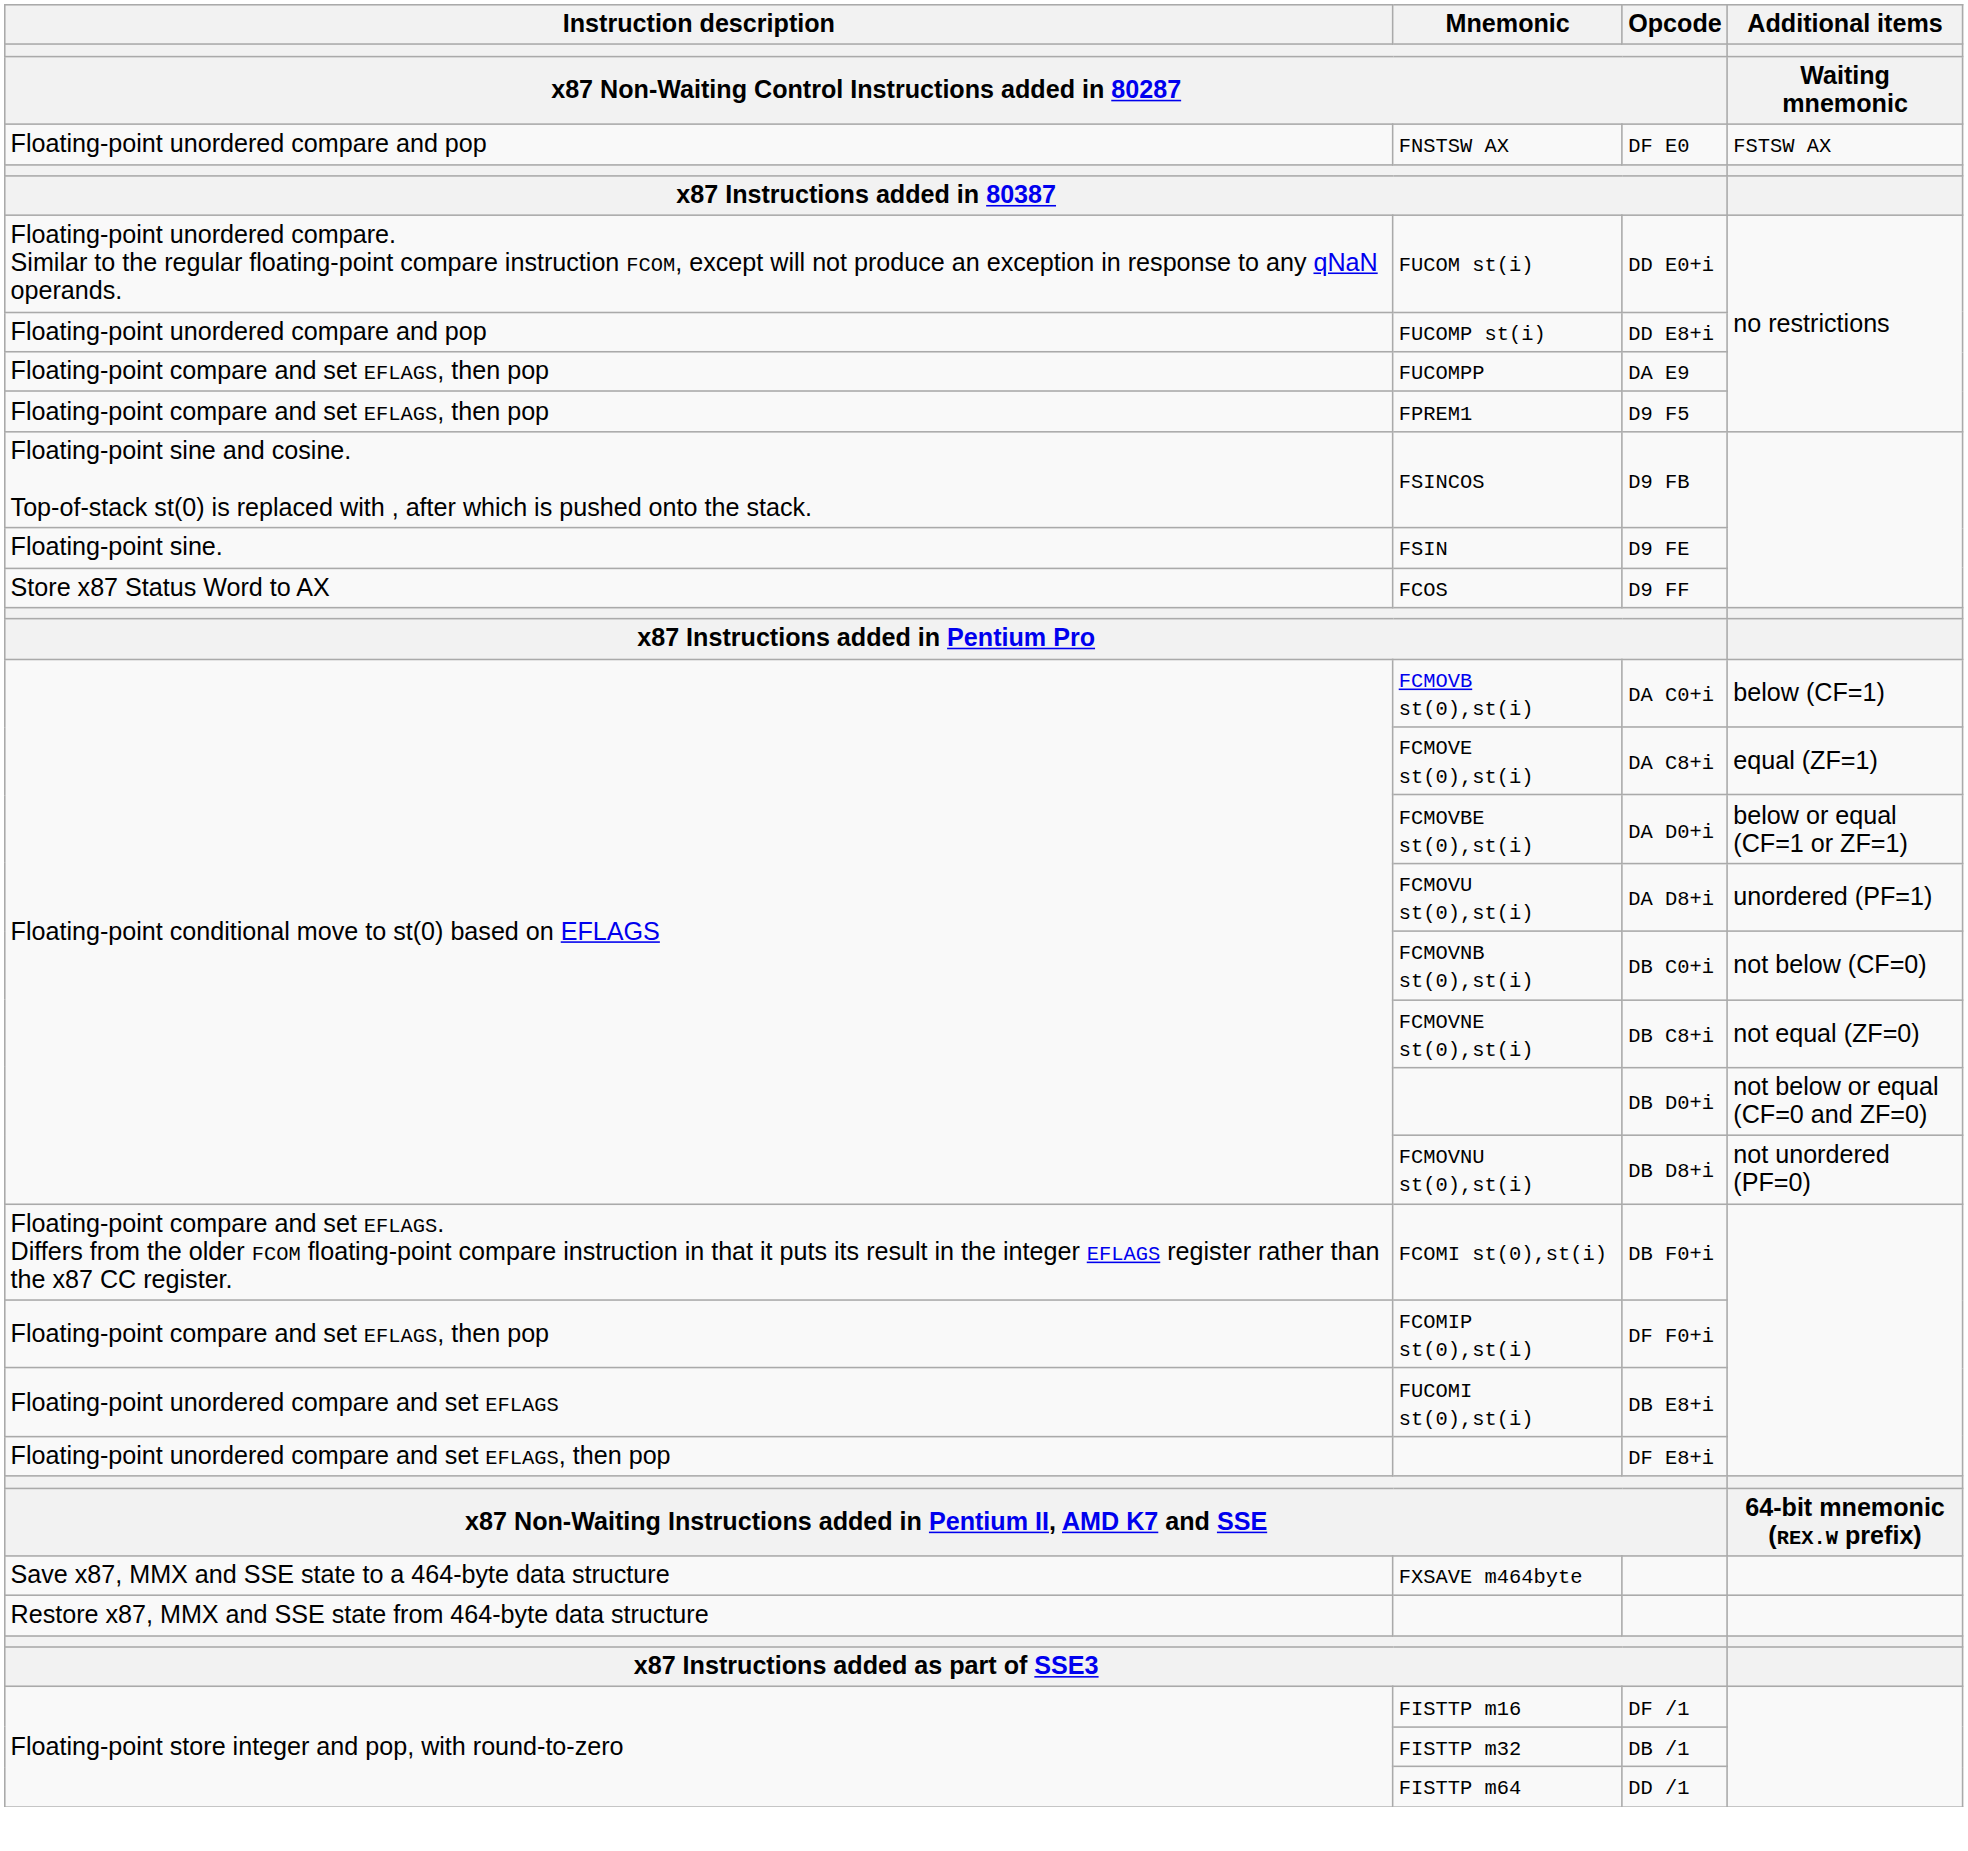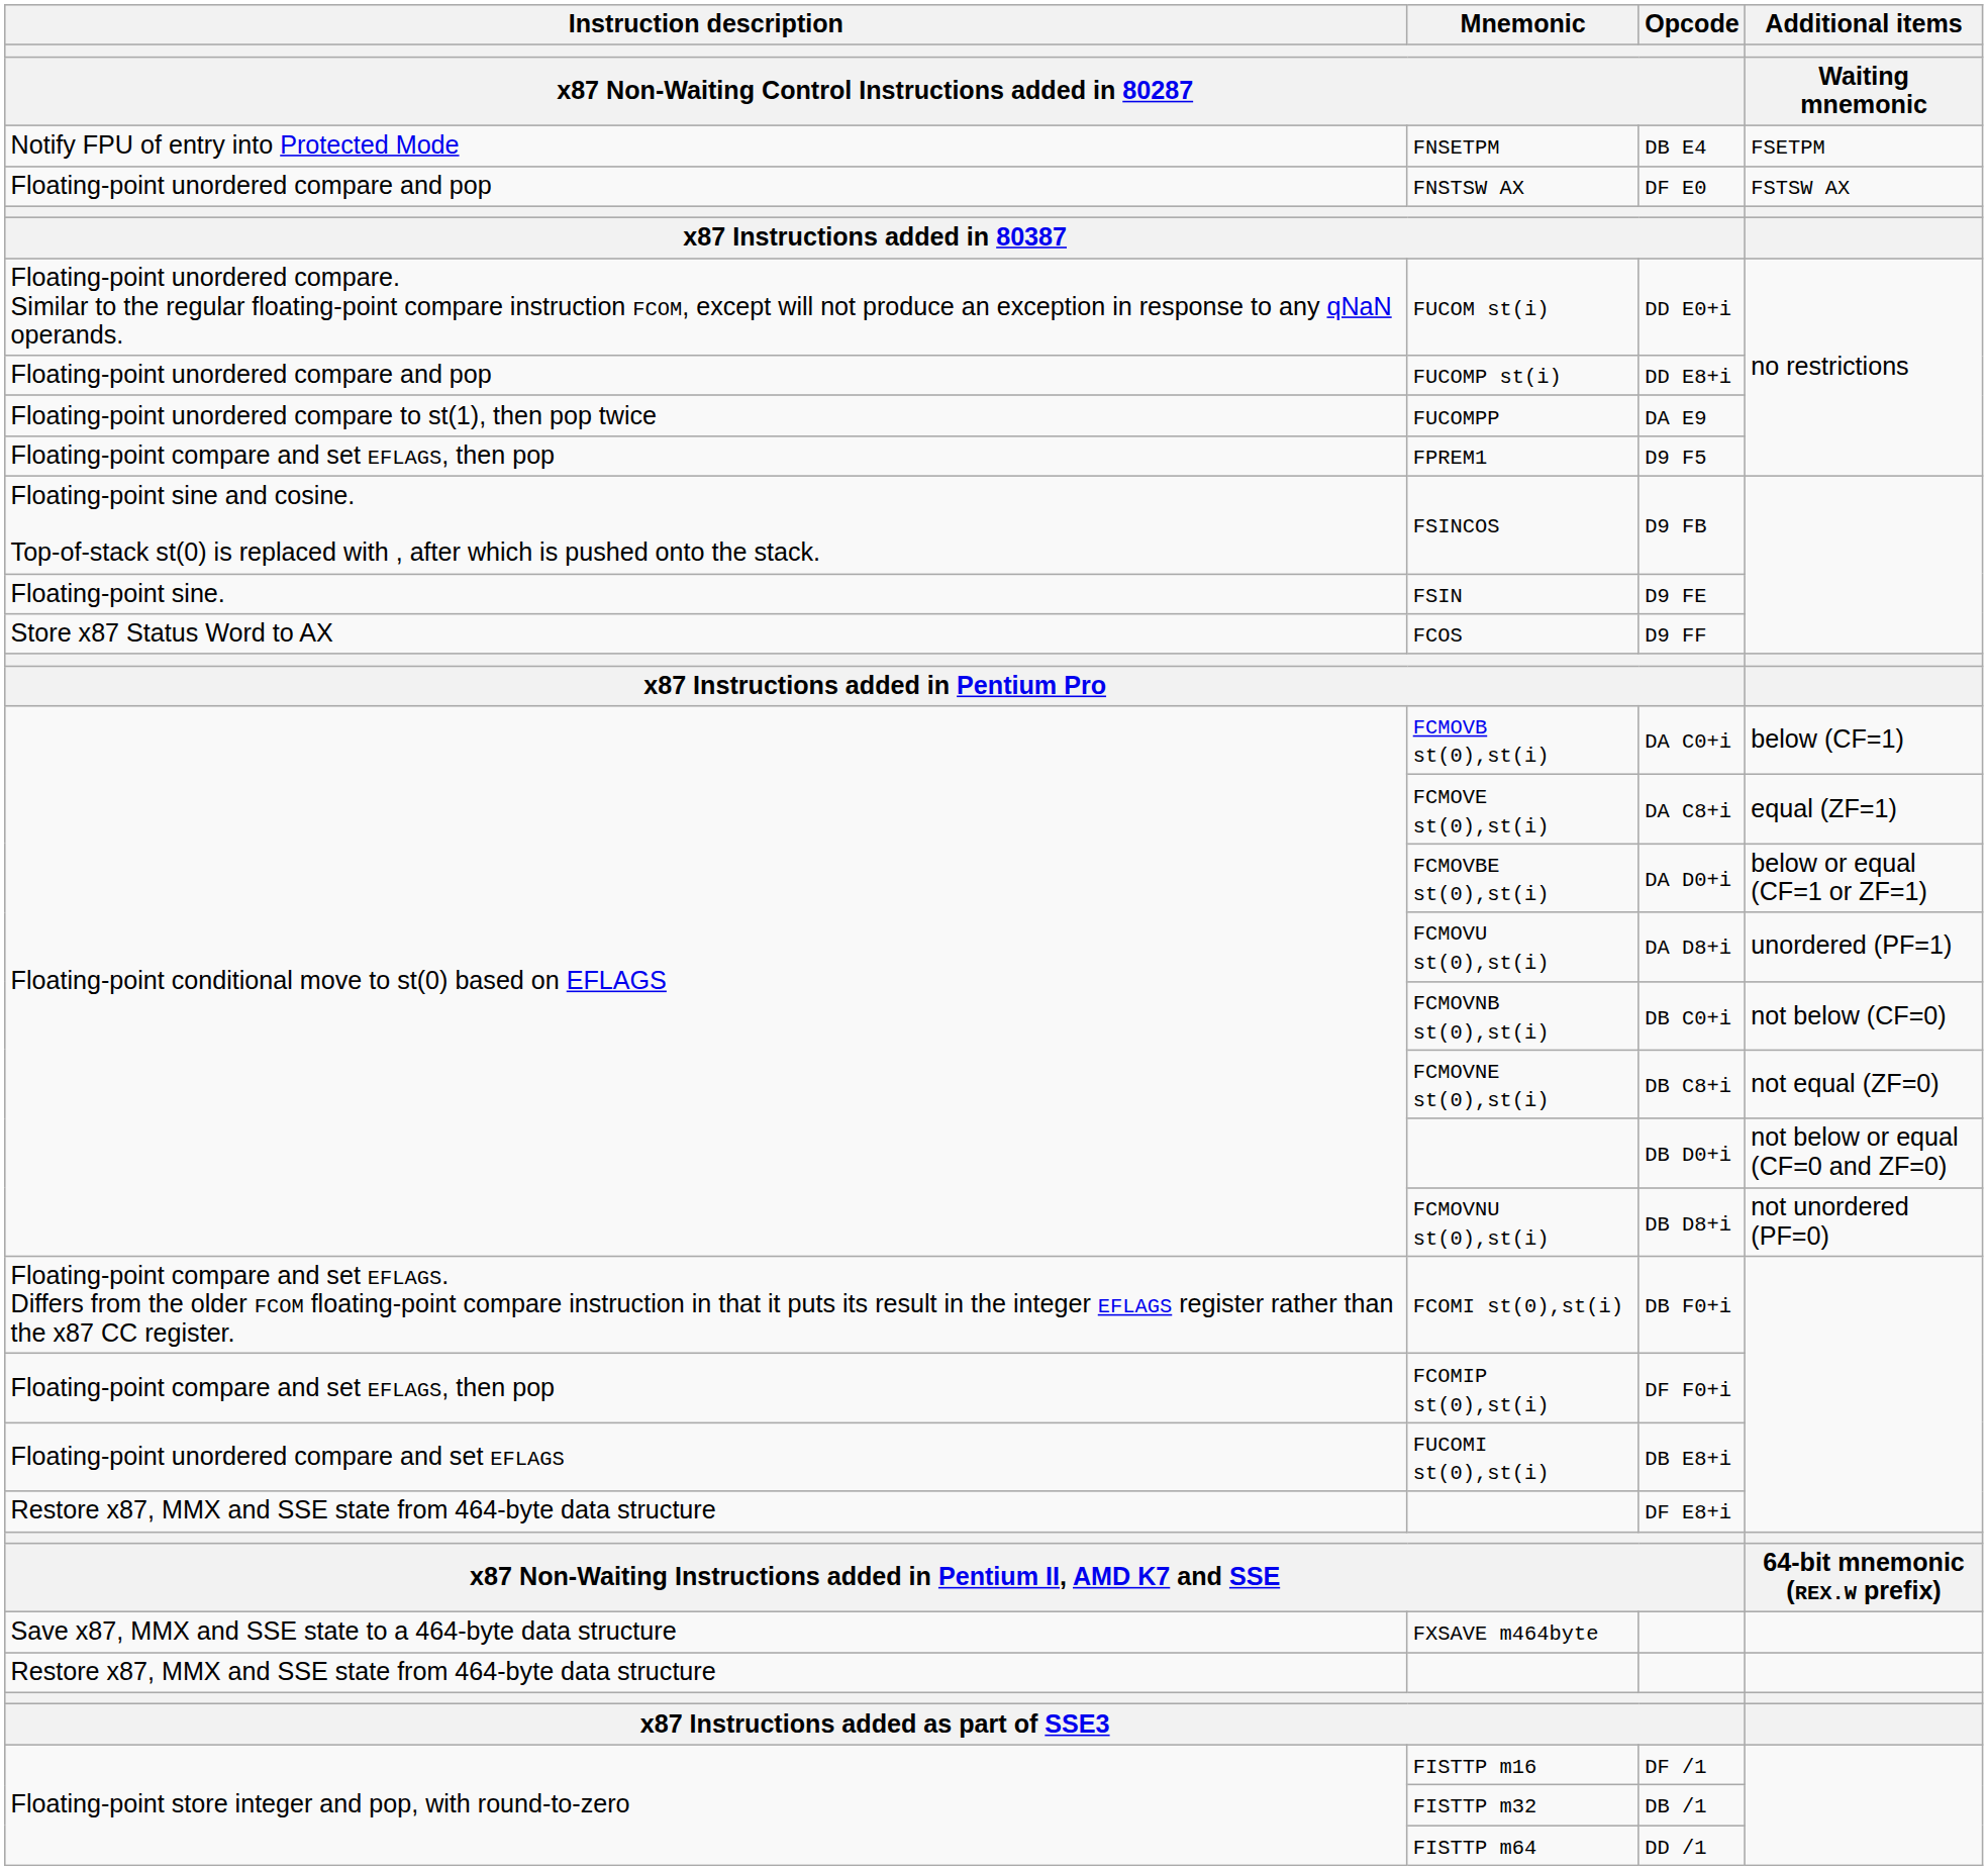+ row: Notify FPU of entry into Protected Mode | FNSETPM | DB E4 | FSETPM
DA E9 | column 1: Floating-point compare and set EFLAGS, then pop -> Floating-point unordered compare to st(1), then pop twice
DF E8+i | column 1: Floating-point unordered compare and set EFLAGS, then pop -> Restore x87, MMX and SSE state from 464-byte data structure
